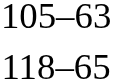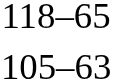rows swapped: 105–63 <-> 118–65
